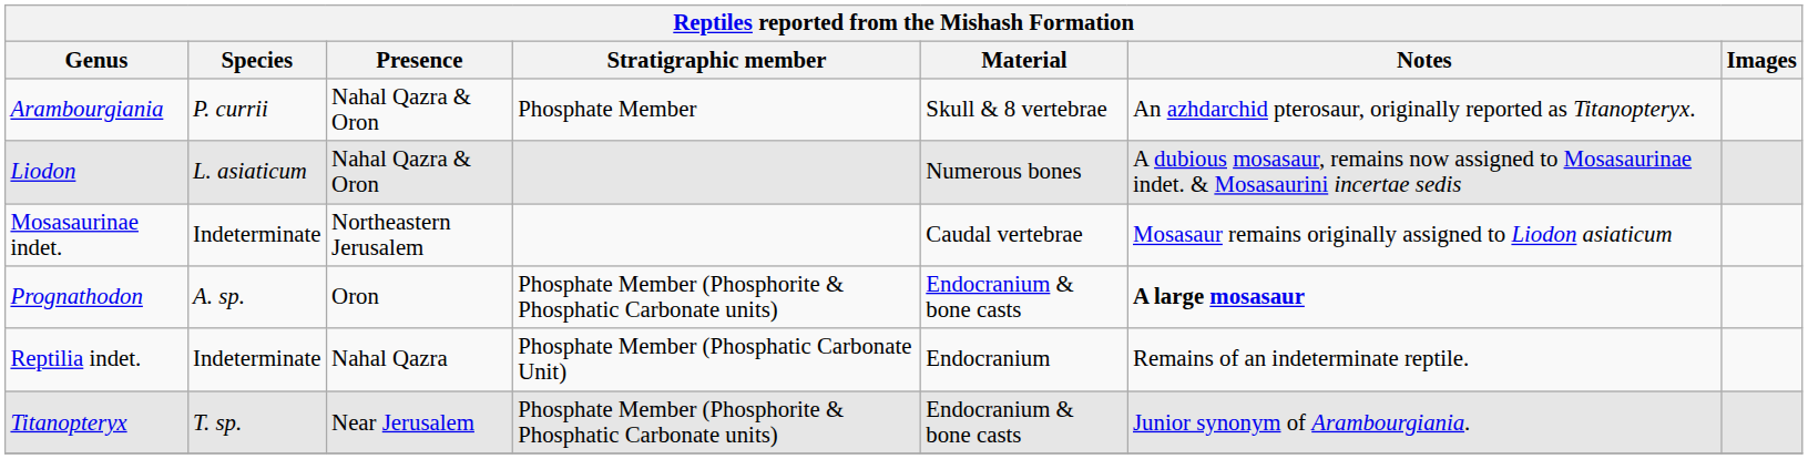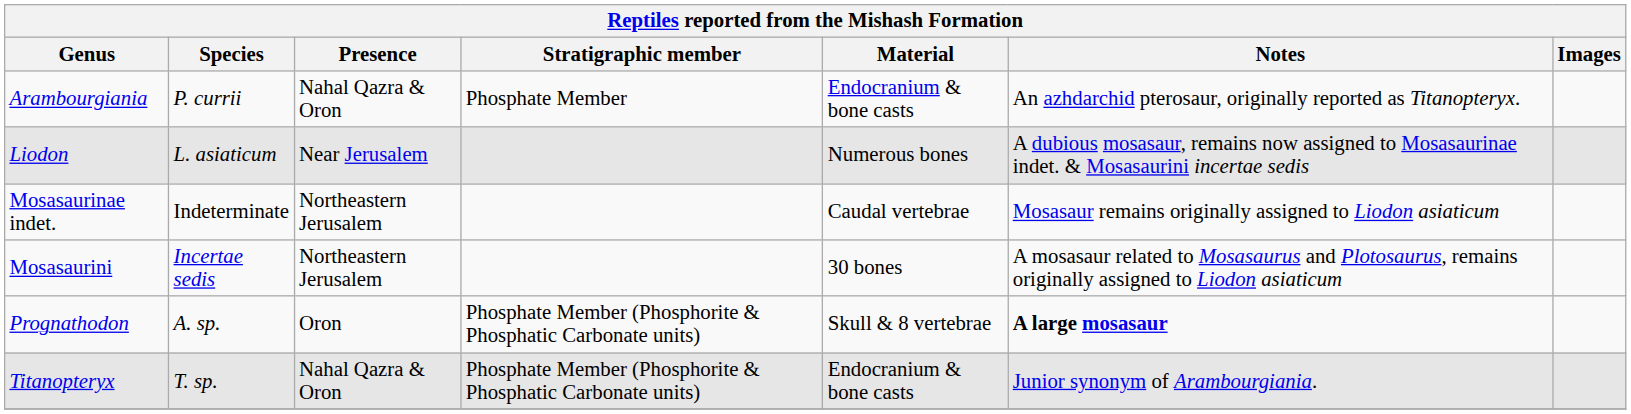Arambourgiania | Material: Skull & 8 vertebrae -> Endocranium & bone casts
Liodon | Presence: Nahal Qazra & Oron -> Near Jerusalem
+ row: Mosasaurini | Incertae sedis | Northeastern Jerusalem | 30 bones | A mosasaur related to Mosasaurus and Plotosaurus, remains originally assigned to Liodon asiaticum
Prognathodon | Material: Endocranium & bone casts -> Skull & 8 vertebrae
- row: Reptilia indet. | Indeterminate | Nahal Qazra | Phosphate Member (Phosphatic Carbonate Unit) | Endocranium | Remains of an indeterminate reptile.
Titanopteryx | Presence: Near Jerusalem -> Nahal Qazra & Oron
